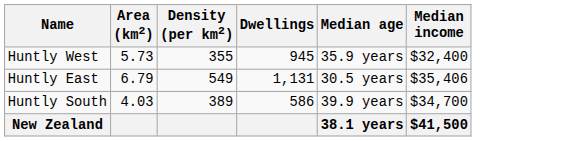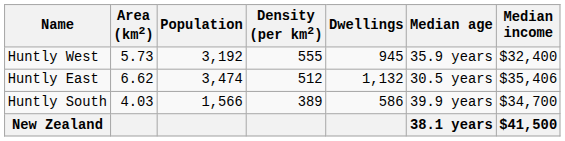+ column: Population | 3,192 | 3,474 | 1,566
Huntly West | Density (per km2): 355 -> 555
Huntly East | Area (km2): 6.79 -> 6.62
Huntly East | Density (per km2): 549 -> 512
Huntly East | Dwellings: 1,131 -> 1,132
